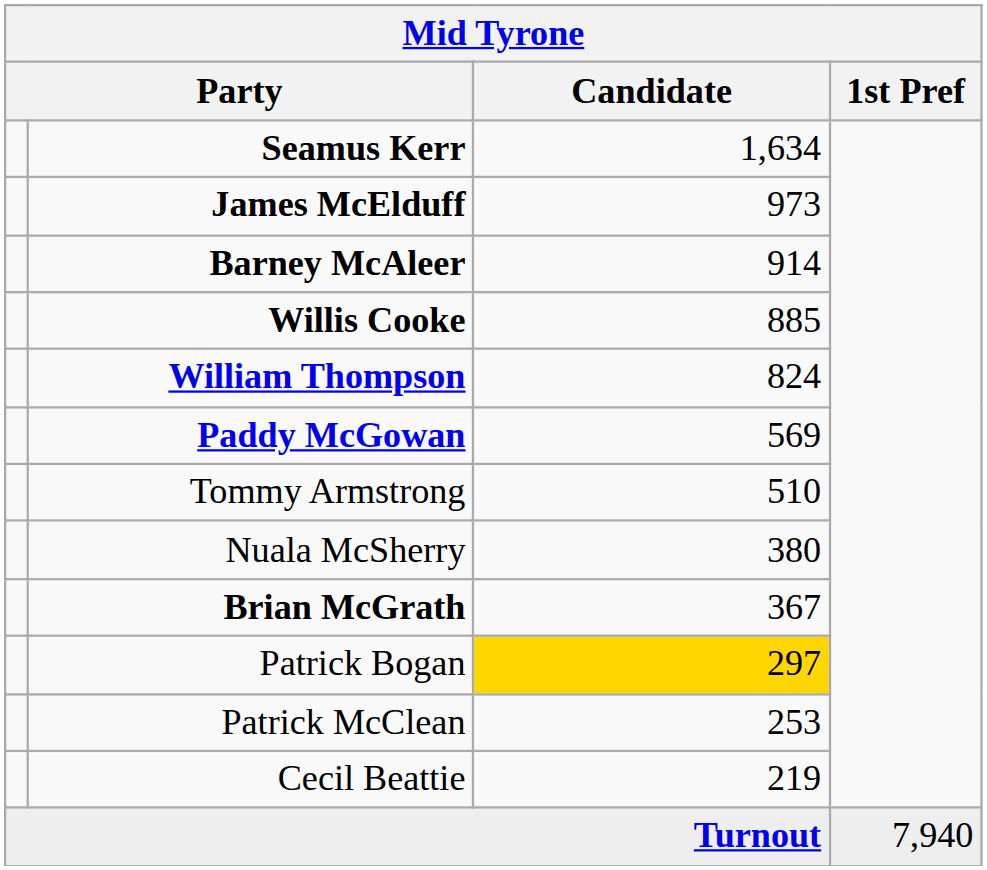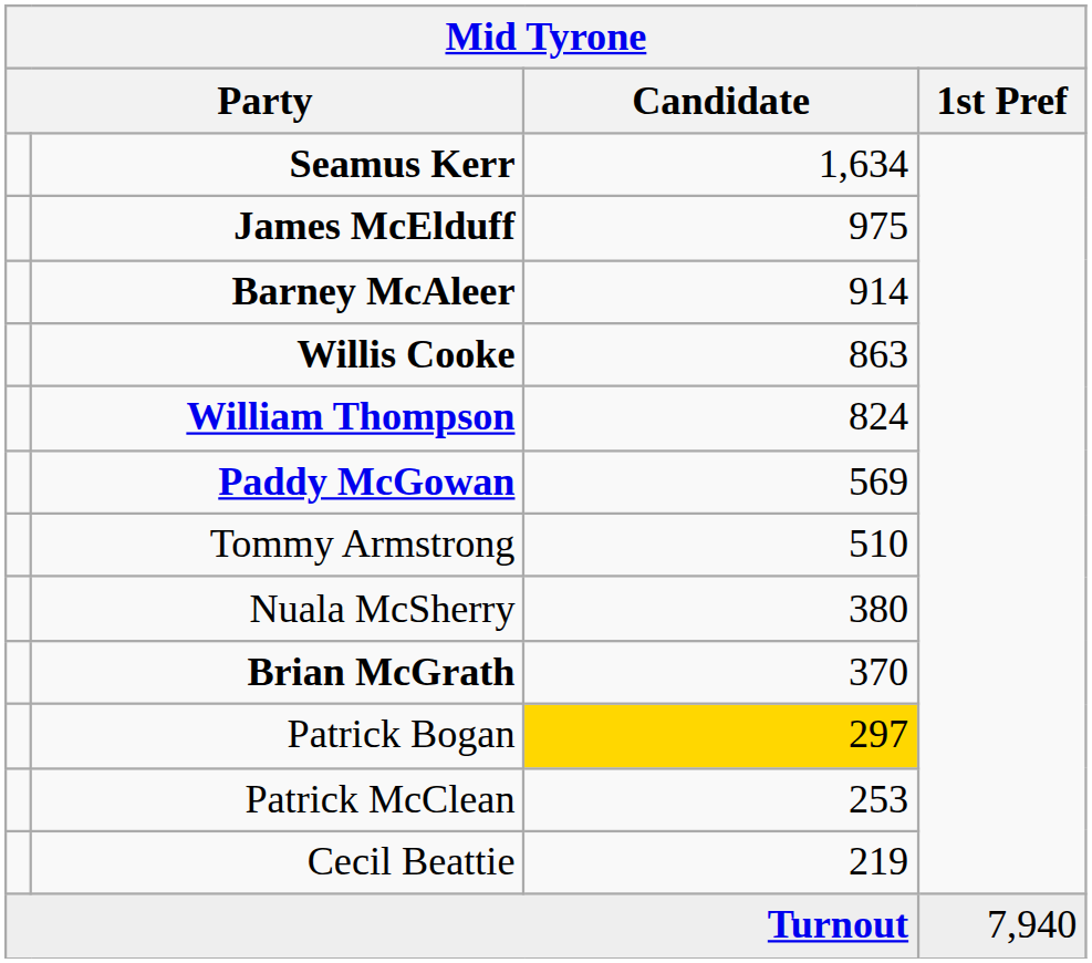James McElduff | Candidate: 973 -> 975
Willis Cooke | Candidate: 885 -> 863
Brian McGrath | Candidate: 367 -> 370
